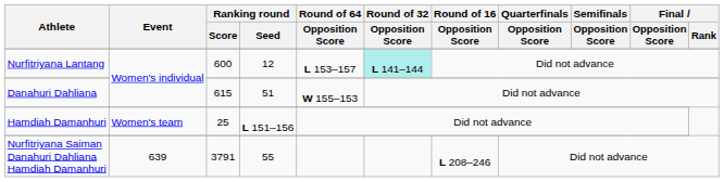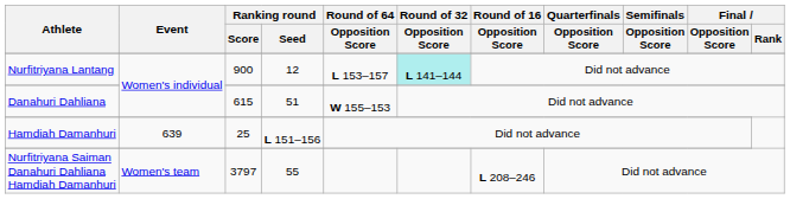Nurfitriyana Lantang | Ranking round / Score: 600 -> 900
Hamdiah Damanhuri | Event: Women's team -> 639
Nurfitriyana Saiman Danahuri Dahliana Hamdiah Damanhuri | Event: 639 -> Women's team
Nurfitriyana Saiman Danahuri Dahliana Hamdiah Damanhuri | Ranking round / Score: 3791 -> 3797
